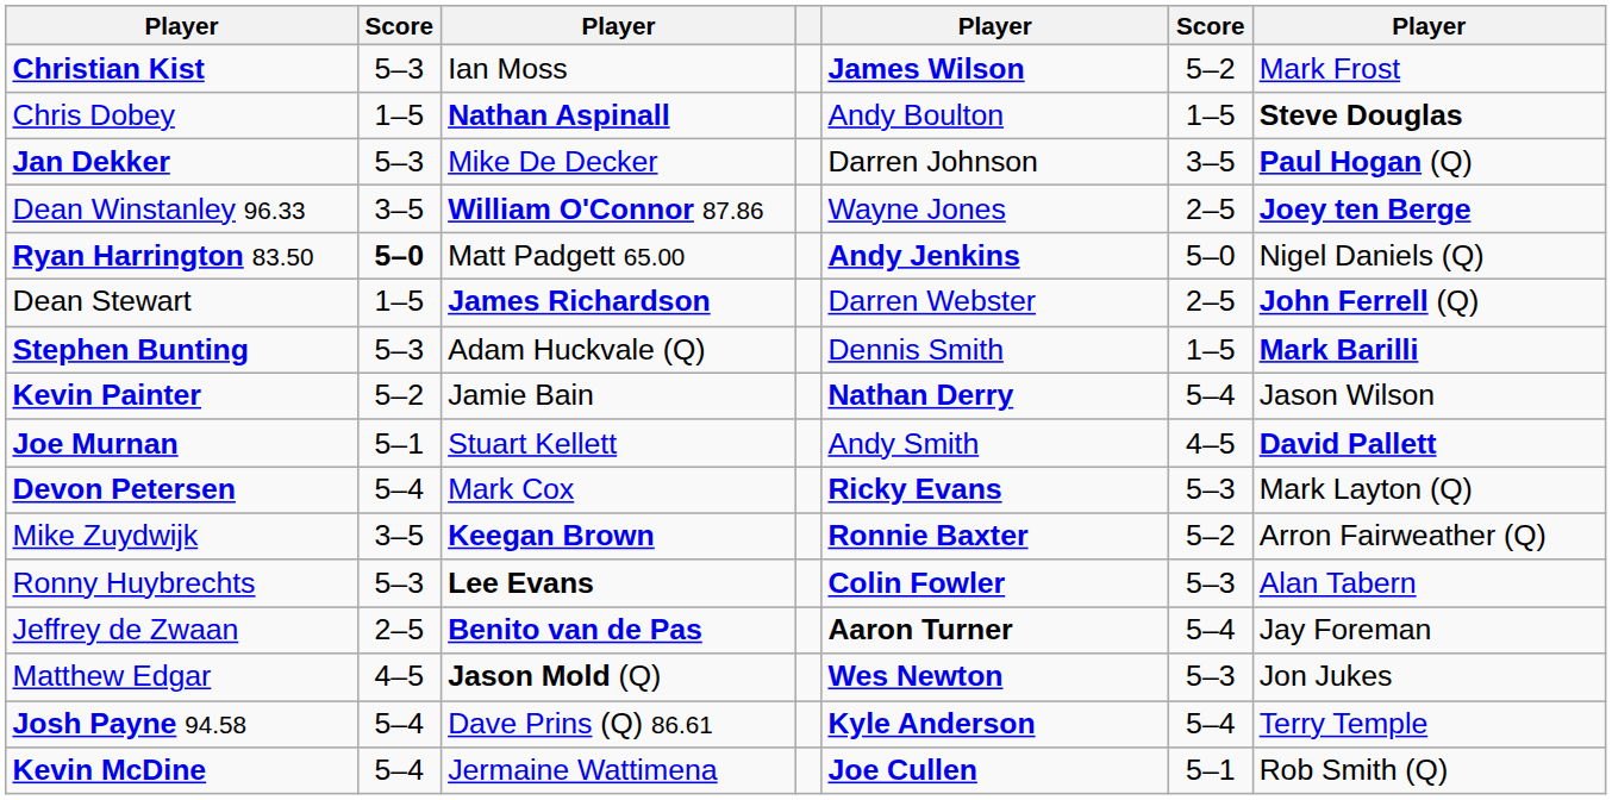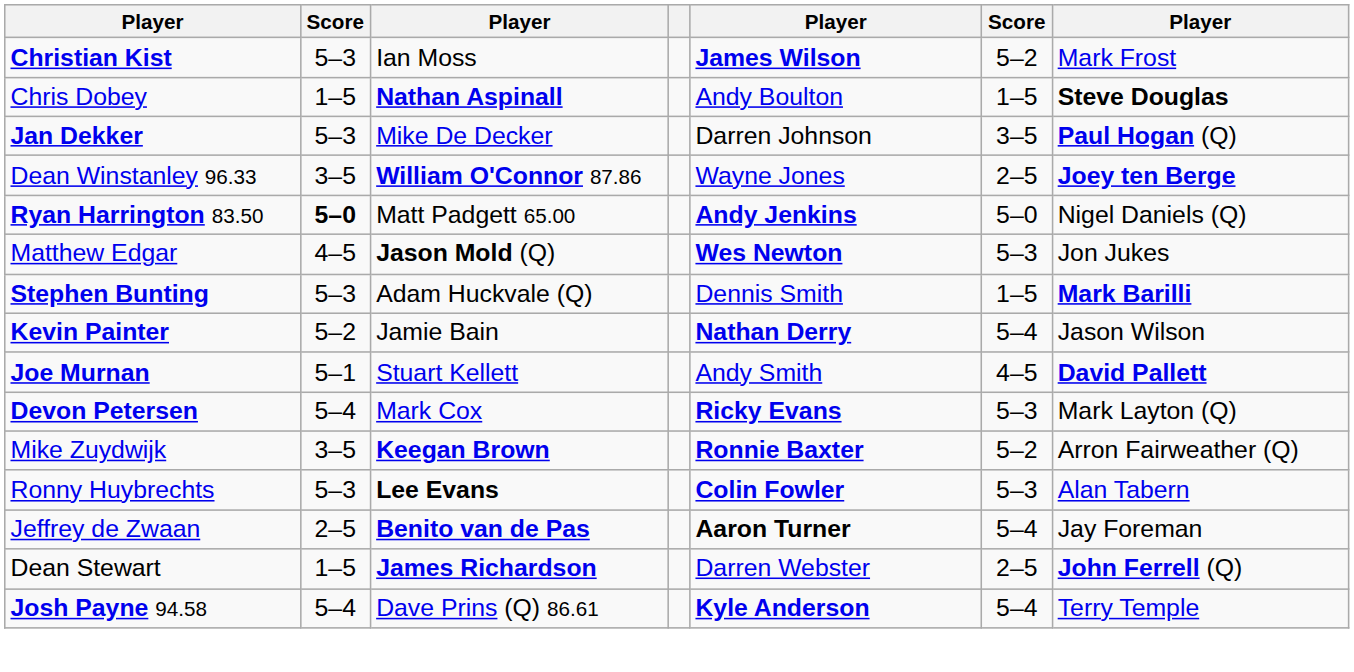rows swapped: Matthew Edgar <-> Dean Stewart
- row: Kevin McDine | 5–4 | Jermaine Wattimena | Joe Cullen | 5–1 | Rob Smith (Q)
